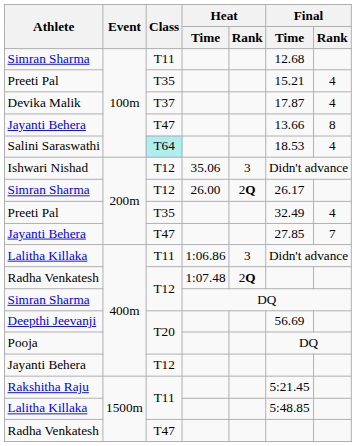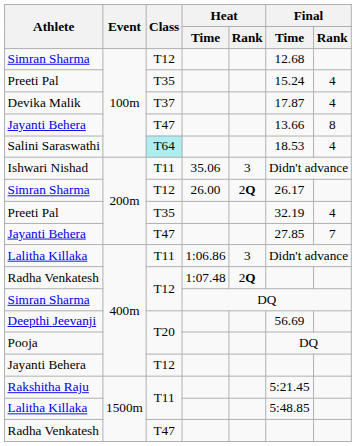Simran Sharma / 100m | Class: T11 -> T12
Preeti Pal / 100m | Final / Time: 15.21 -> 15.24
Ishwari Nishad | Class: T12 -> T11
Preeti Pal / 200m | Final / Time: 32.49 -> 32.19
